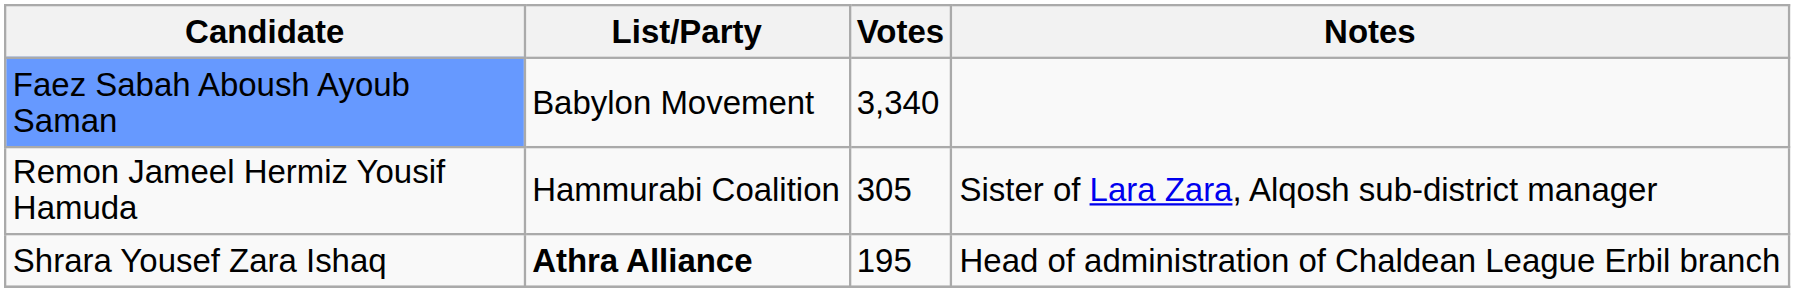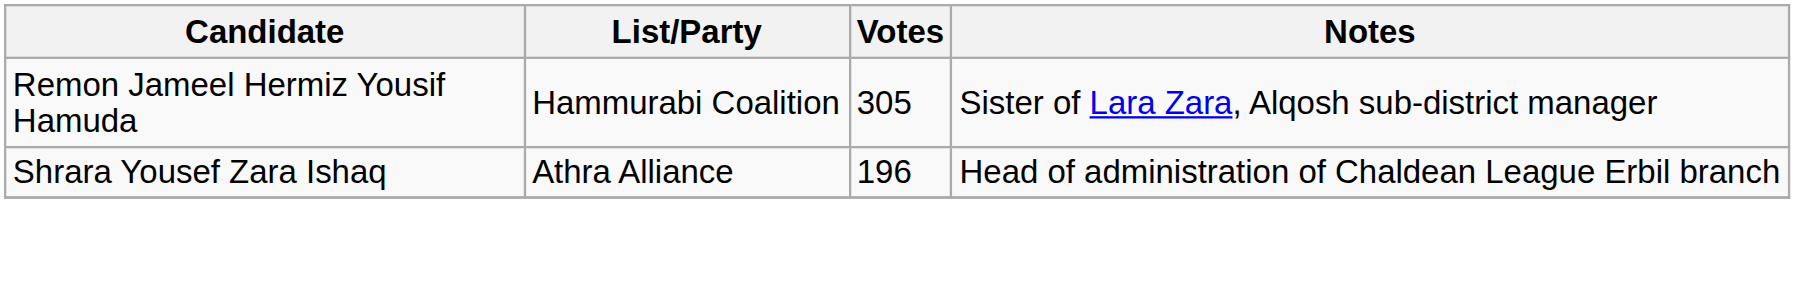- row: Faez Sabah Aboush Ayoub Saman | Babylon Movement | 3,340
Shrara Yousef Zara Ishaq | List/Party: bold -> normal
Shrara Yousef Zara Ishaq | Votes: 195 -> 196
